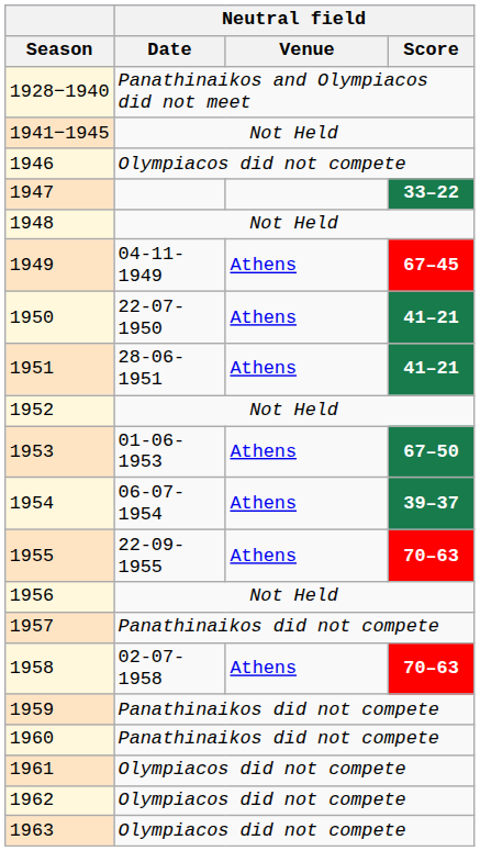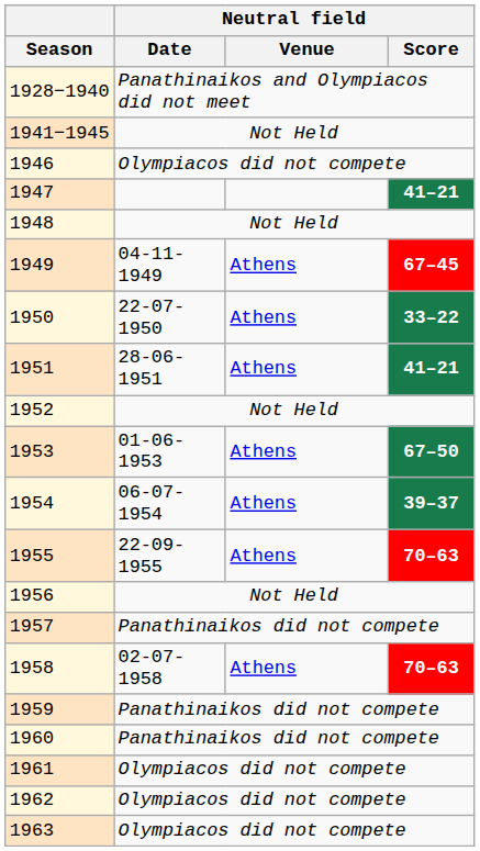1947 | Neutral field / Score: 33–22 -> 41–21
1950 | Neutral field / Score: 41–21 -> 33–22
